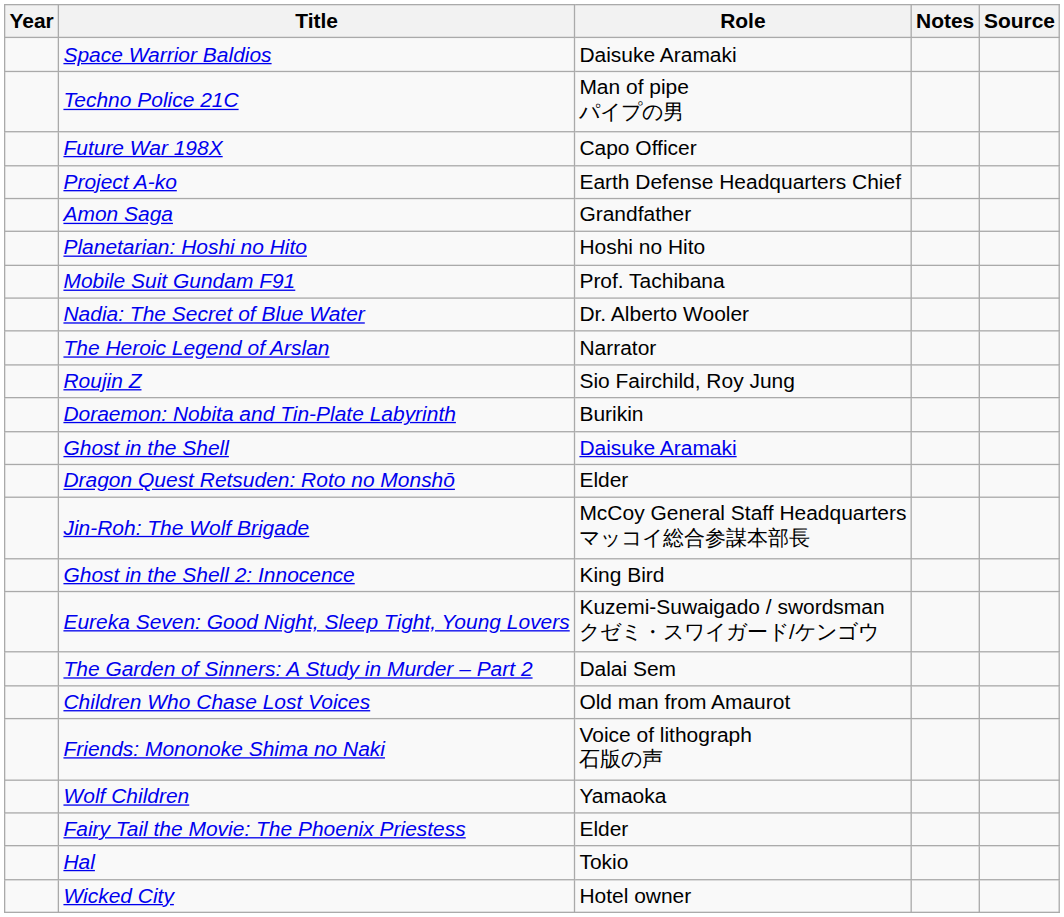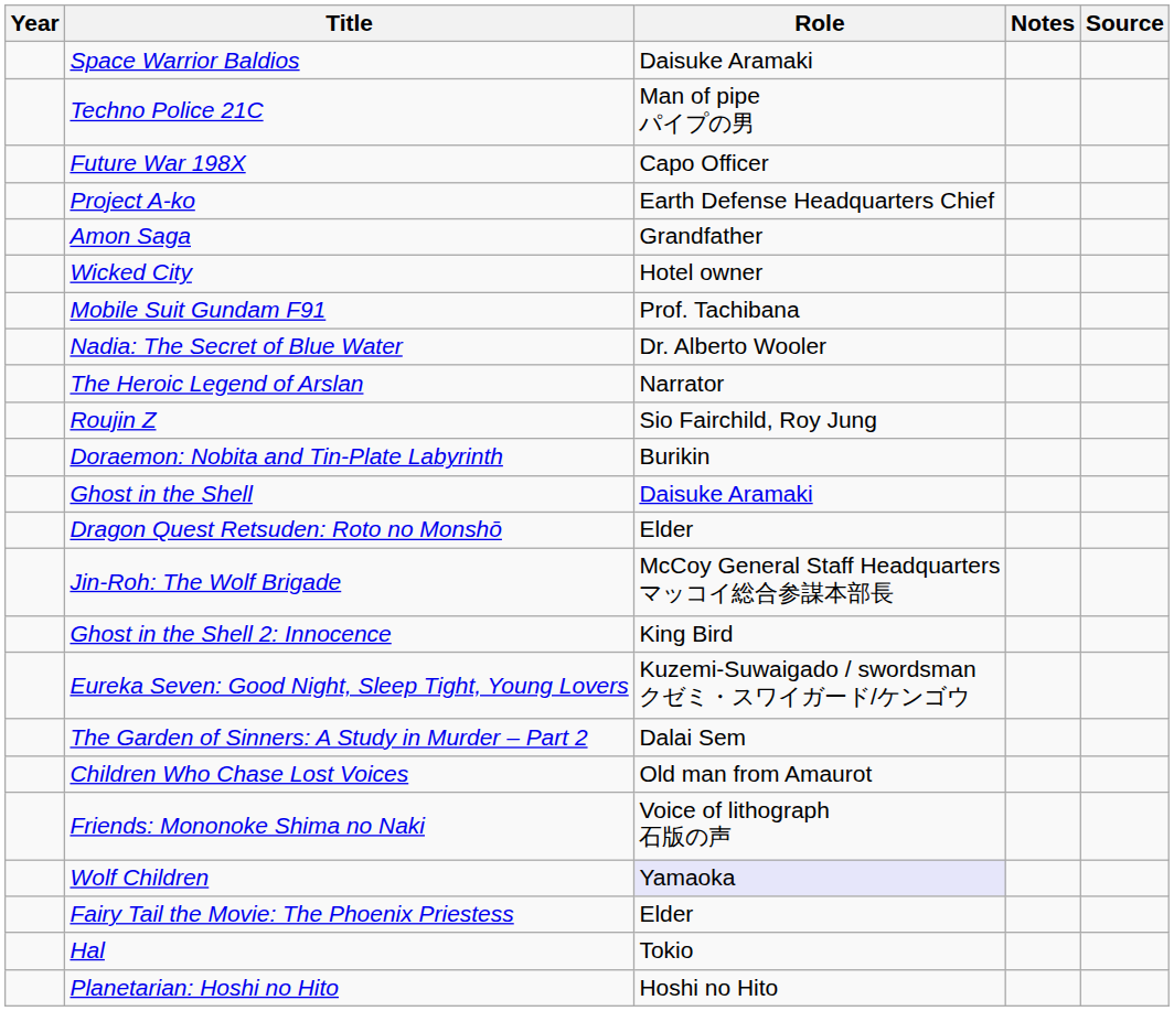rows swapped: Wicked City <-> Planetarian: Hoshi no Hito
Wolf Children | Role: no background -> lavender background
